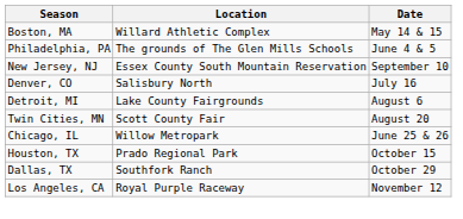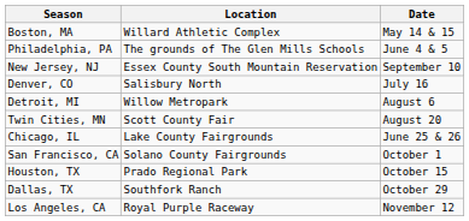Detroit, MI | Location: Lake County Fairgrounds -> Willow Metropark
Chicago, IL | Location: Willow Metropark -> Lake County Fairgrounds
+ row: San Francisco, CA | Solano County Fairgrounds | October 1
